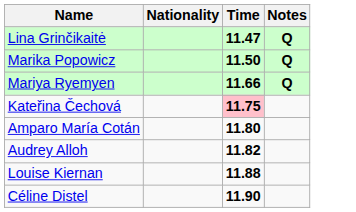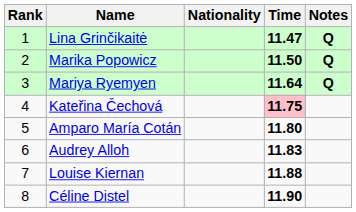+ column: Rank | 1 | 2 | 3 | 4 | 5 | 6 | 7 | 8
Mariya Ryemyen | Time: 11.66 -> 11.64
Audrey Alloh | Time: 11.82 -> 11.83
